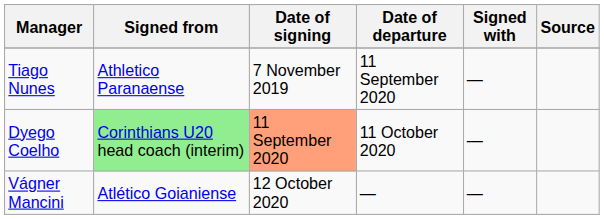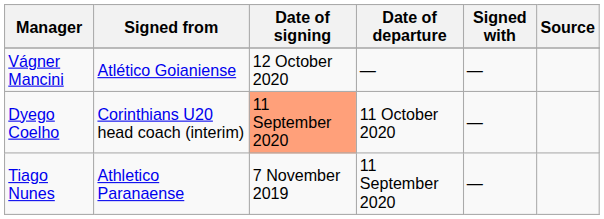rows swapped: Tiago Nunes <-> Vágner Mancini
Dyego Coelho | Signed from: lightgreen background -> no background
